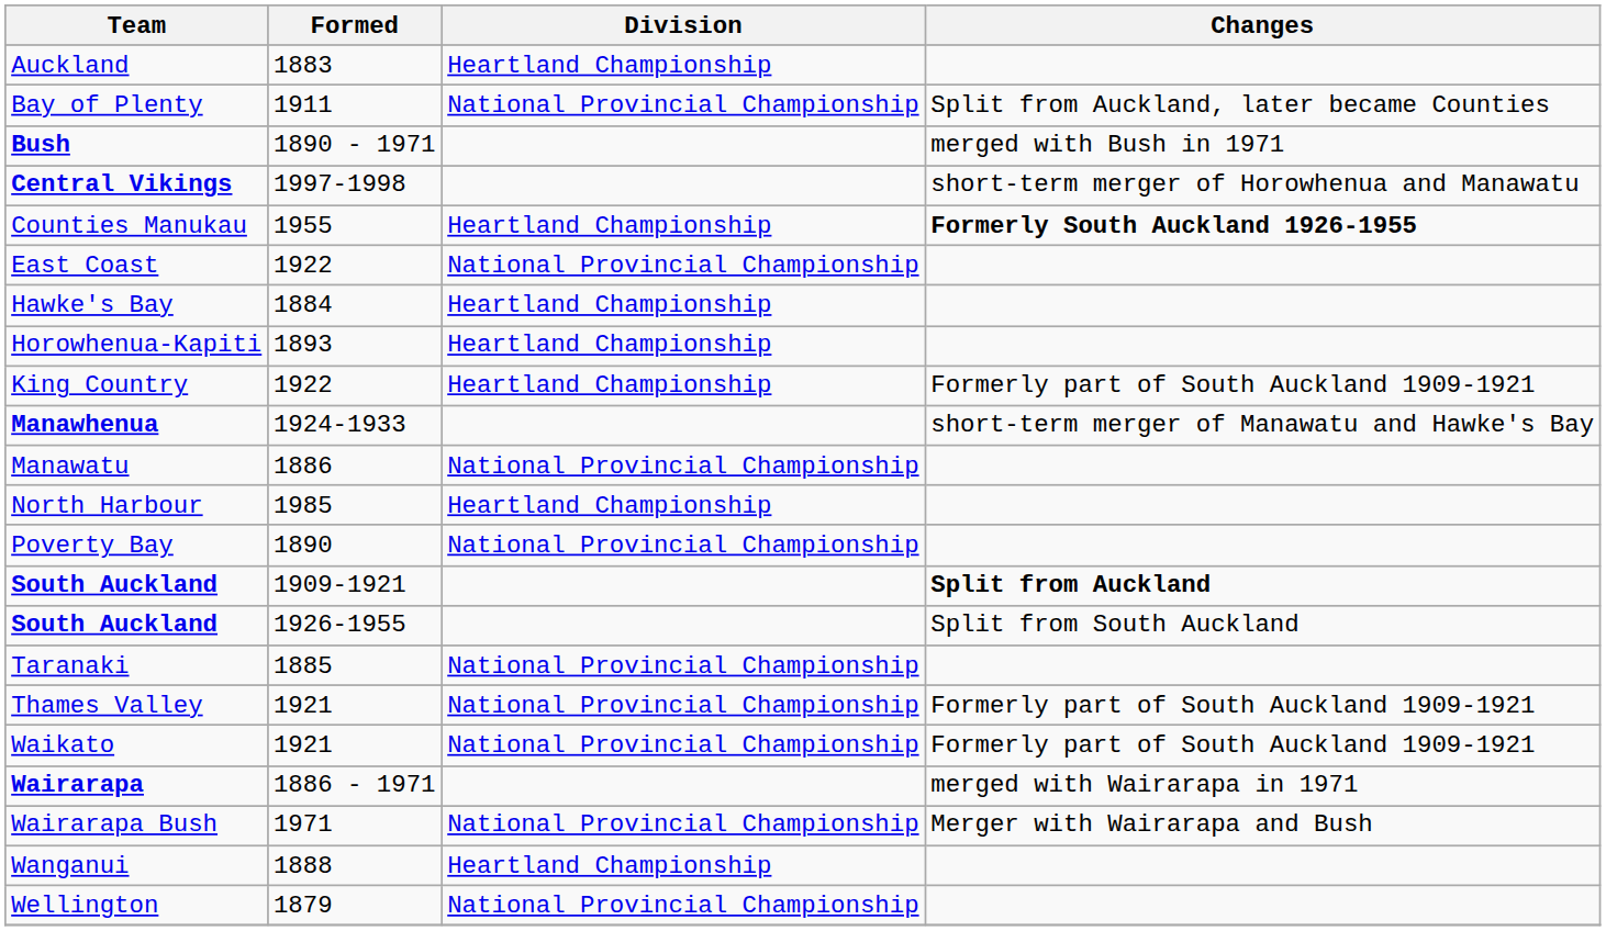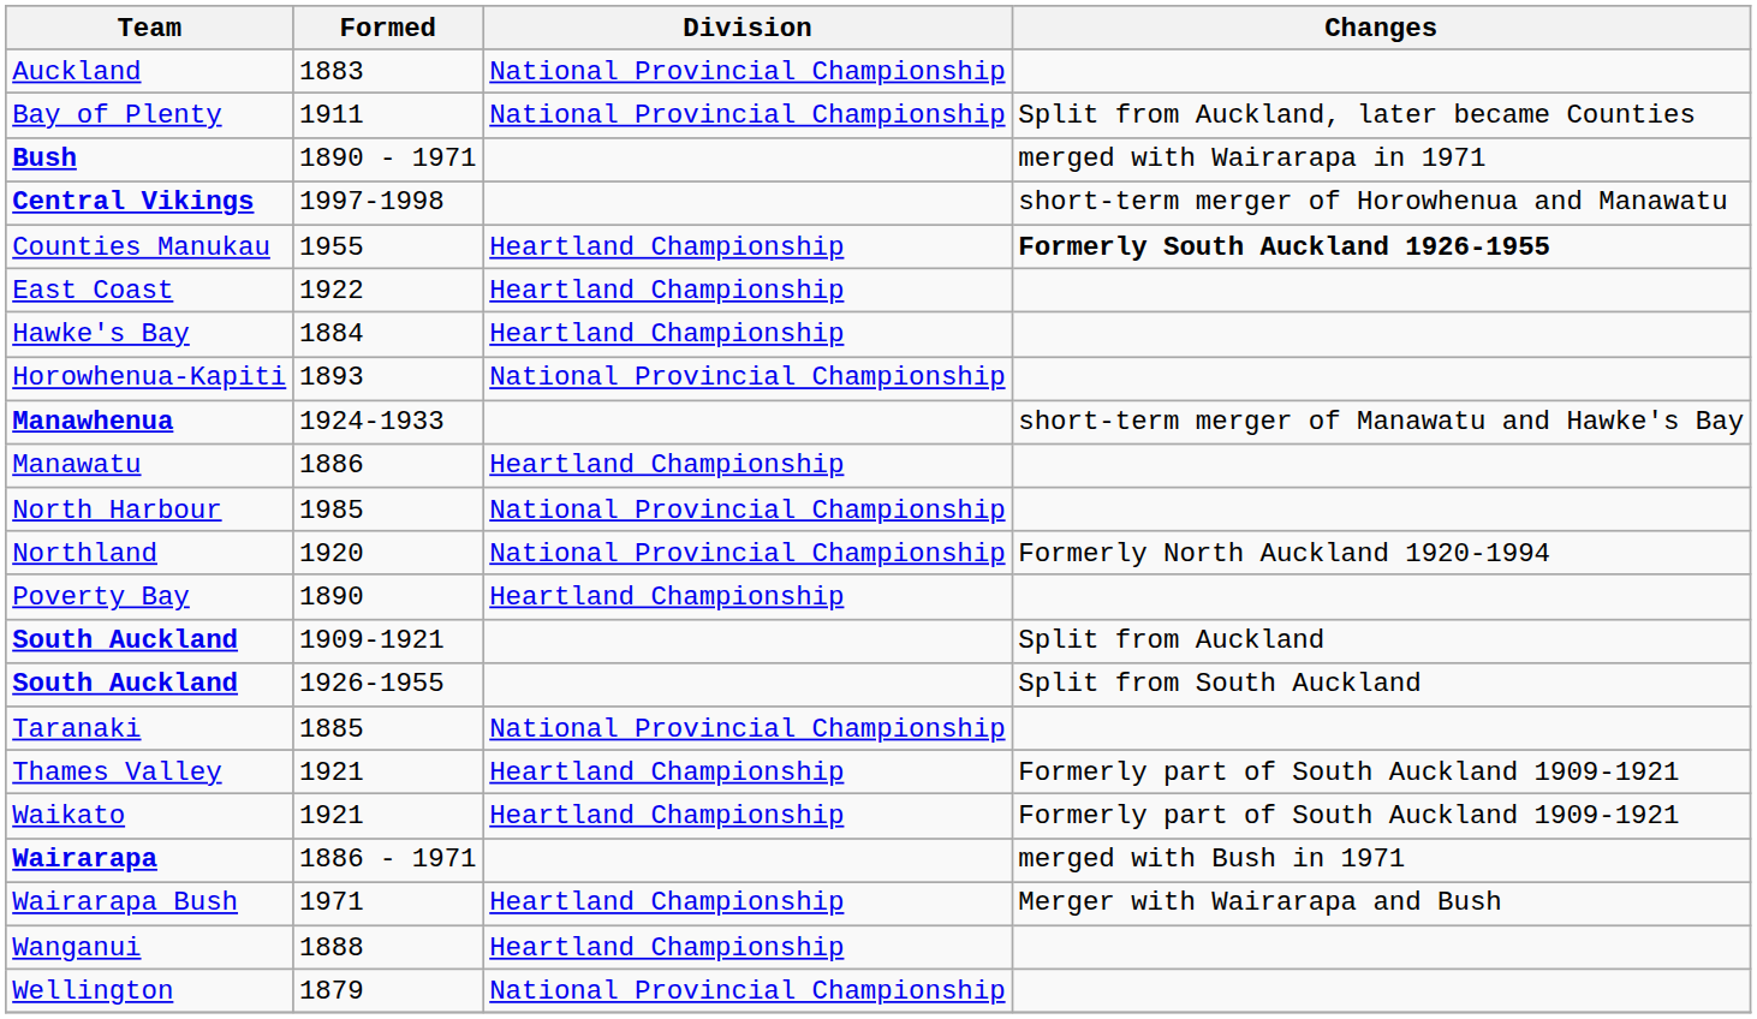Auckland | Division: Heartland Championship -> National Provincial Championship
Bush | Changes: merged with Bush in 1971 -> merged with Wairarapa in 1971
East Coast | Division: National Provincial Championship -> Heartland Championship
Horowhenua-Kapiti | Division: Heartland Championship -> National Provincial Championship
- row: King Country | 1922 | Heartland Championship | Formerly part of South Auckland 1909-1921
Manawatu | Division: National Provincial Championship -> Heartland Championship
North Harbour | Division: Heartland Championship -> National Provincial Championship
+ row: Northland | 1920 | National Provincial Championship | Formerly North Auckland 1920-1994
Poverty Bay | Division: National Provincial Championship -> Heartland Championship
South Auckland / 1909-1921 | Changes: bold -> normal
Thames Valley | Division: National Provincial Championship -> Heartland Championship
Waikato | Division: National Provincial Championship -> Heartland Championship
Wairarapa | Changes: merged with Wairarapa in 1971 -> merged with Bush in 1971
Wairarapa Bush | Division: National Provincial Championship -> Heartland Championship
